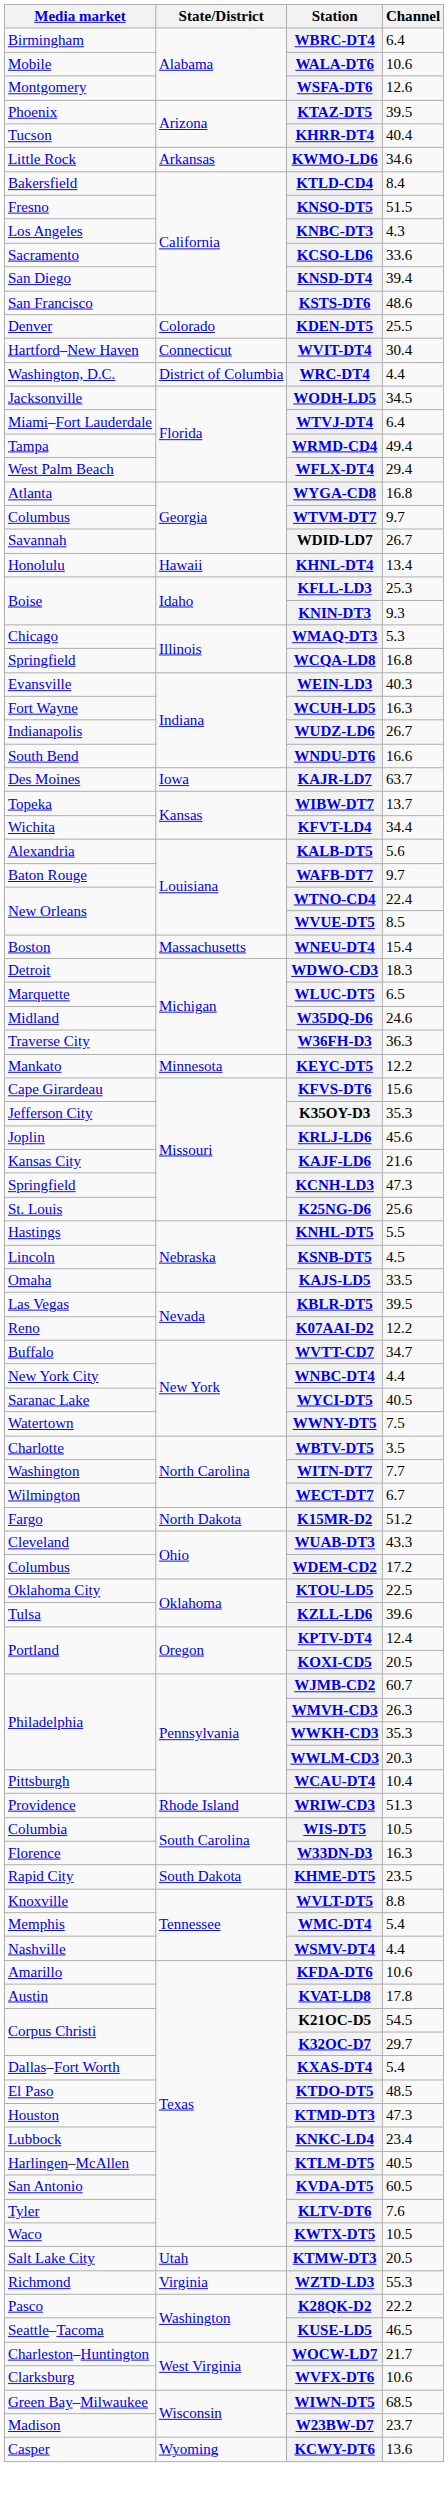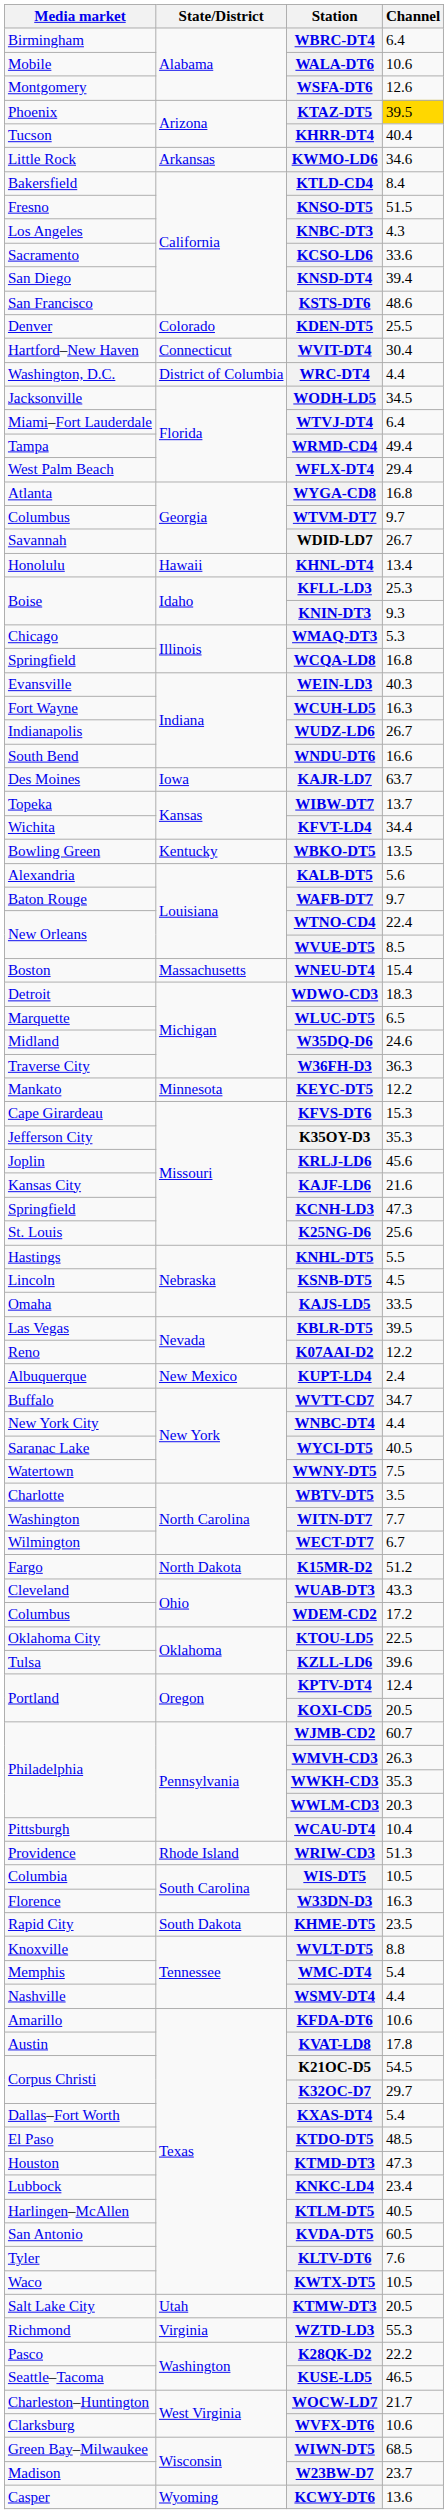KTAZ-DT5 | Channel: no background -> gold background
+ row: Bowling Green | Kentucky | WBKO-DT5 | 13.5
KFVS-DT6 | Channel: 15.6 -> 15.3
+ row: Albuquerque | New Mexico | KUPT-LD4 | 2.4
